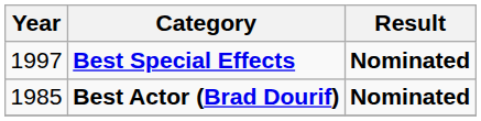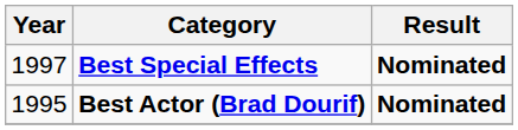Best Actor (Brad Dourif) | Year: 1985 -> 1995
